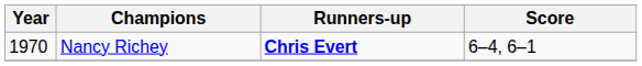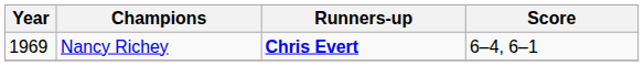Nancy Richey | Year: 1970 -> 1969
